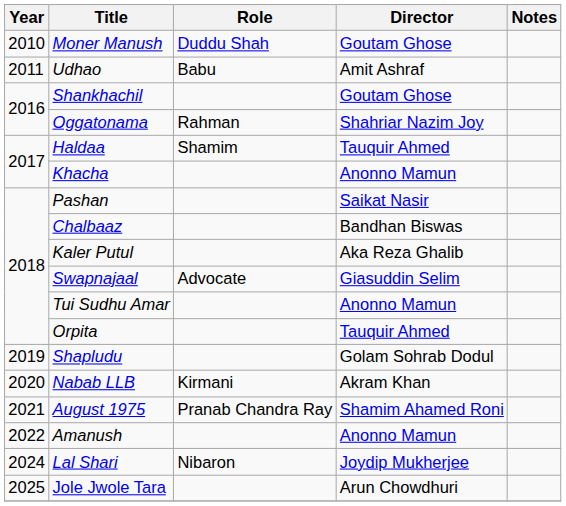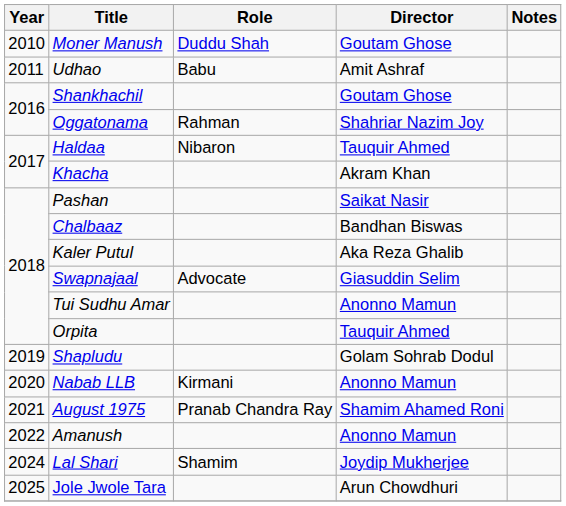Haldaa | Role: Shamim -> Nibaron
Khacha | Director: Anonno Mamun -> Akram Khan
Nabab LLB | Director: Akram Khan -> Anonno Mamun
Lal Shari | Role: Nibaron -> Shamim
